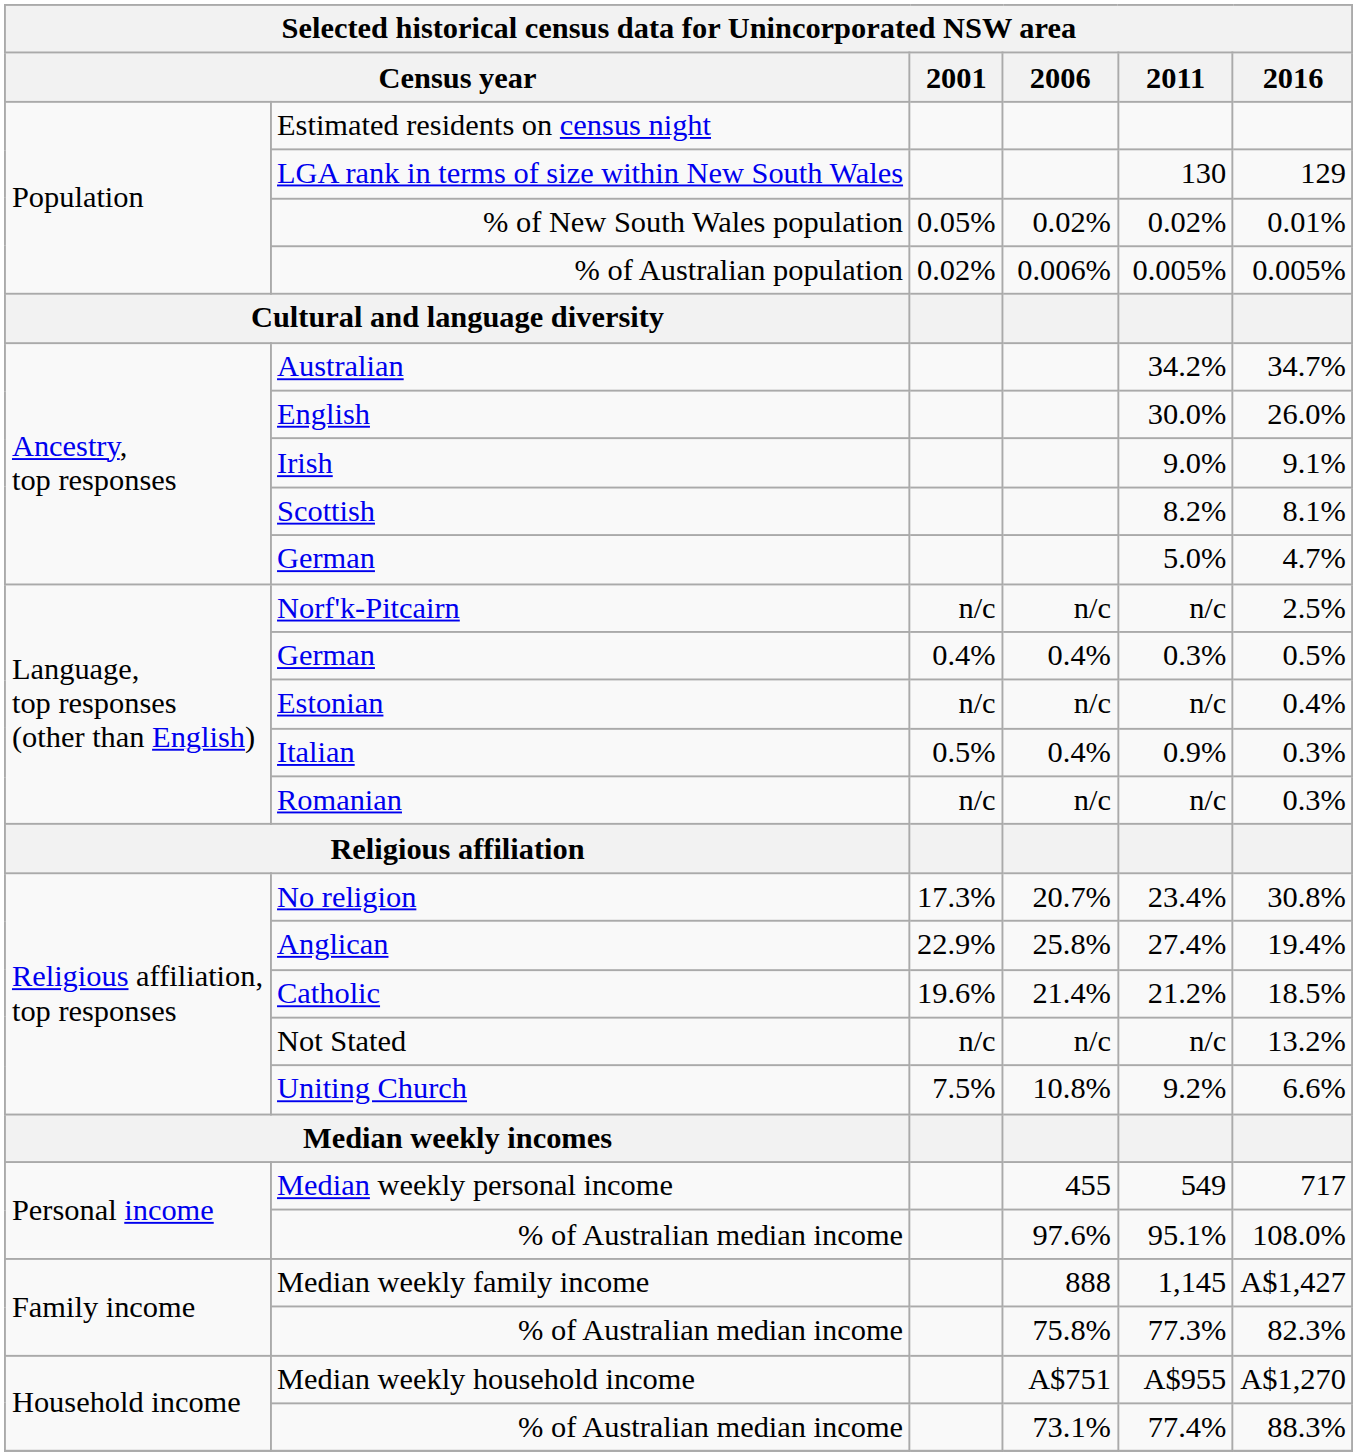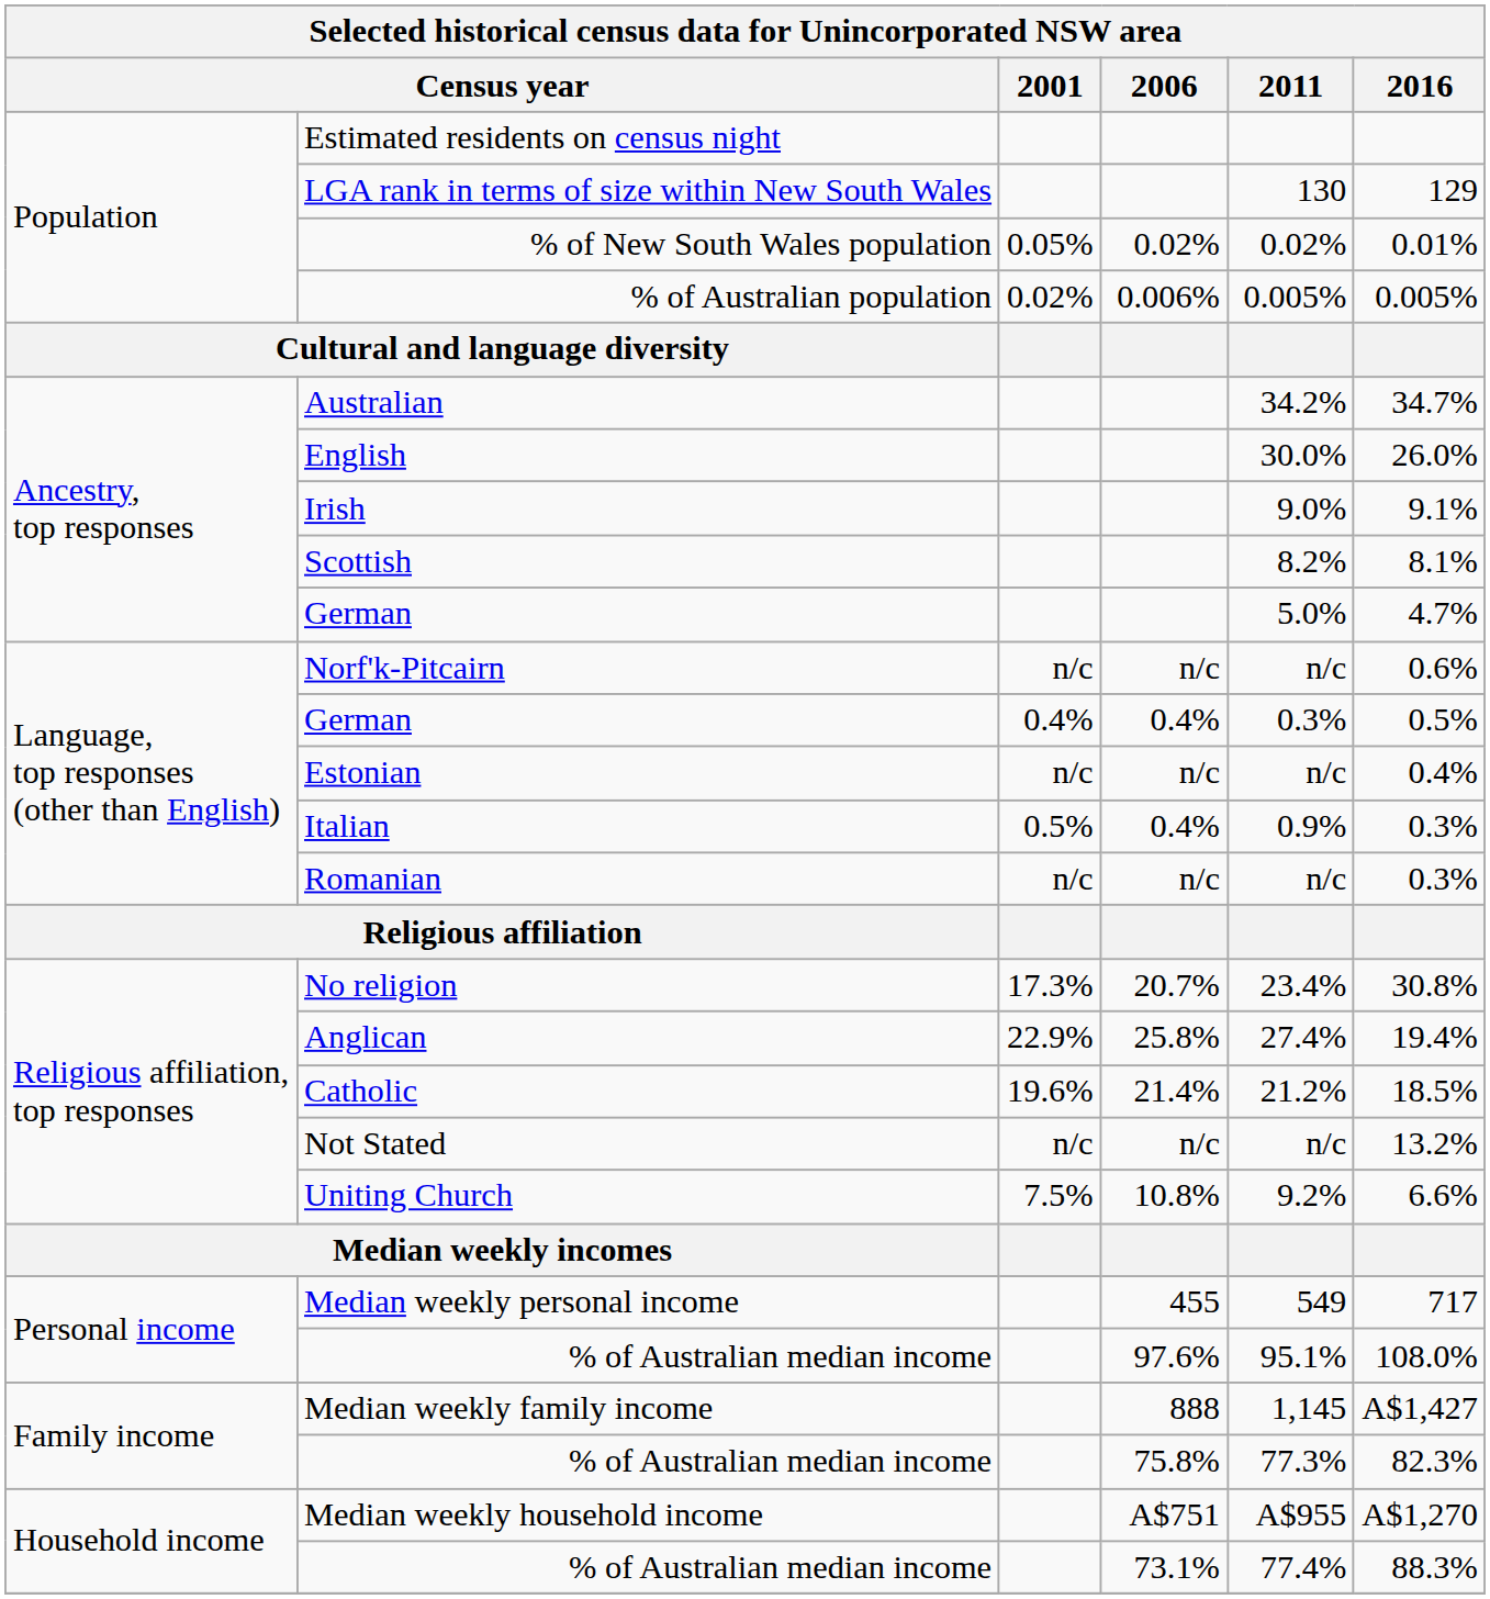Norf'k-Pitcairn | 2016: 2.5% -> 0.6%
